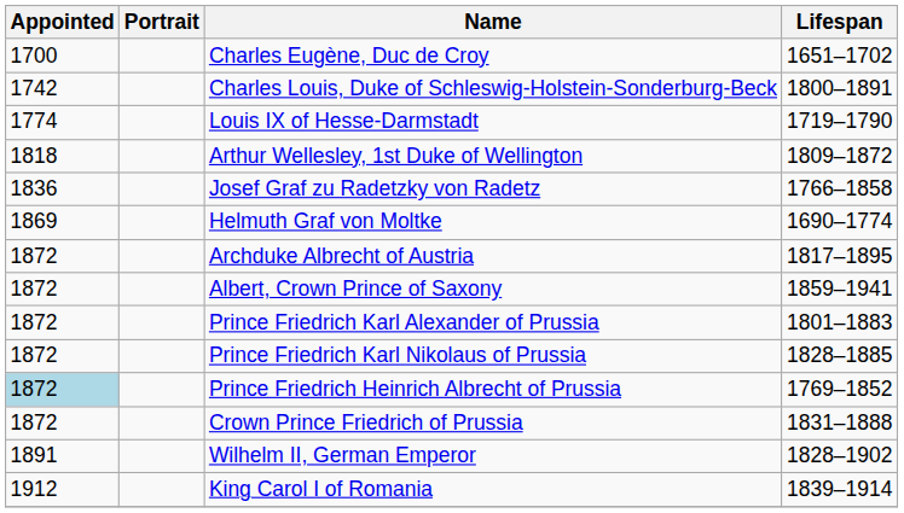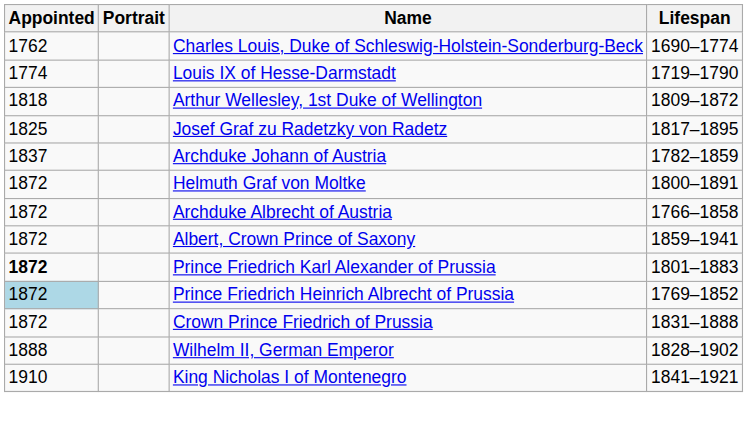- row: 1700 | Charles Eugène, Duc de Croy | 1651–1702
Charles Louis, Duke of Schleswig-Holstein-Sonderburg-Beck | Appointed: 1742 -> 1762
Charles Louis, Duke of Schleswig-Holstein-Sonderburg-Beck | Lifespan: 1800–1891 -> 1690–1774
Josef Graf zu Radetzky von Radetz | Appointed: 1836 -> 1825
Josef Graf zu Radetzky von Radetz | Lifespan: 1766–1858 -> 1817–1895
+ row: 1837 | Archduke Johann of Austria | 1782–1859
Helmuth Graf von Moltke | Appointed: 1869 -> 1872
Helmuth Graf von Moltke | Lifespan: 1690–1774 -> 1800–1891
Archduke Albrecht of Austria | Lifespan: 1817–1895 -> 1766–1858
Prince Friedrich Karl Alexander of Prussia | Appointed: normal -> bold
- row: 1872 | Prince Friedrich Karl Nikolaus of Prussia | 1828–1885
Wilhelm II, German Emperor | Appointed: 1891 -> 1888
+ row: 1910 | King Nicholas I of Montenegro | 1841–1921
- row: 1912 | King Carol I of Romania | 1839–1914
